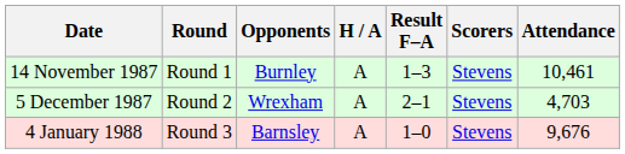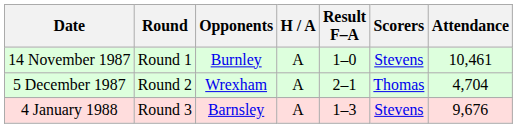14 November 1987 | Result F–A: 1–3 -> 1–0
5 December 1987 | Scorers: Stevens -> Thomas
5 December 1987 | Attendance: 4,703 -> 4,704
4 January 1988 | Result F–A: 1–0 -> 1–3
